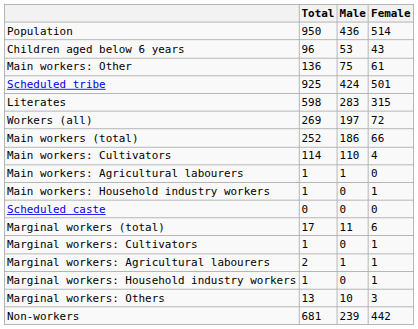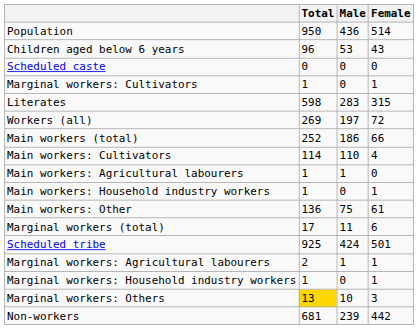rows swapped: Scheduled caste <-> Main workers: Other
rows swapped: Scheduled tribe <-> Marginal workers: Cultivators
Marginal workers: Others | Total: no background -> gold background
